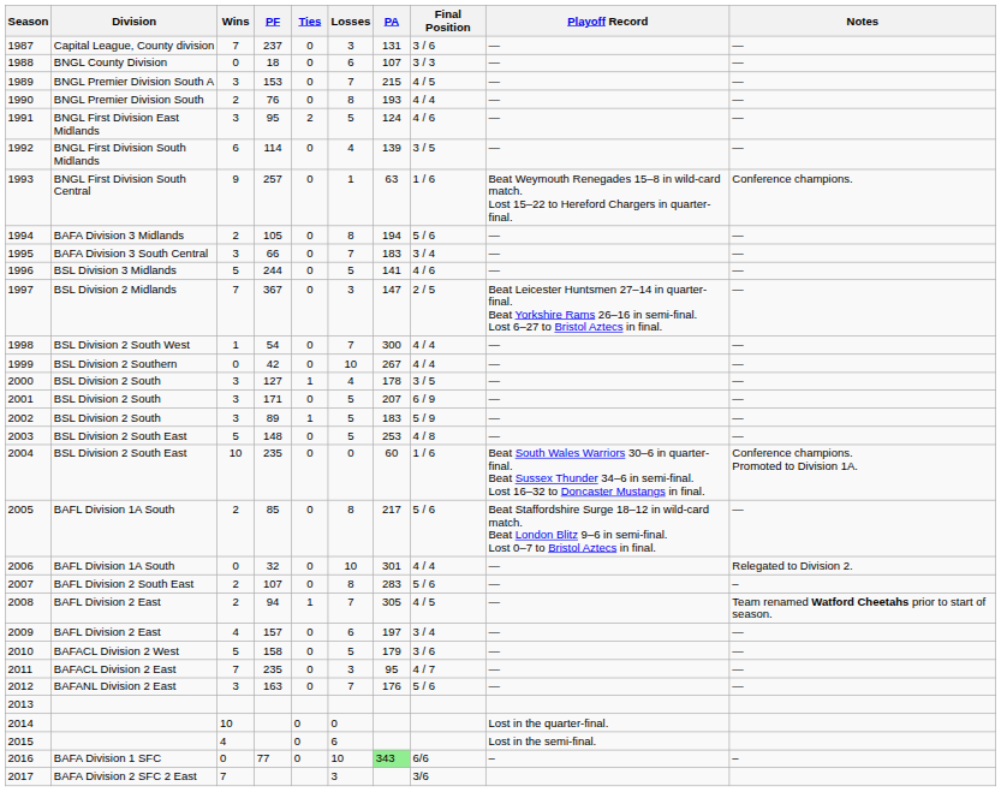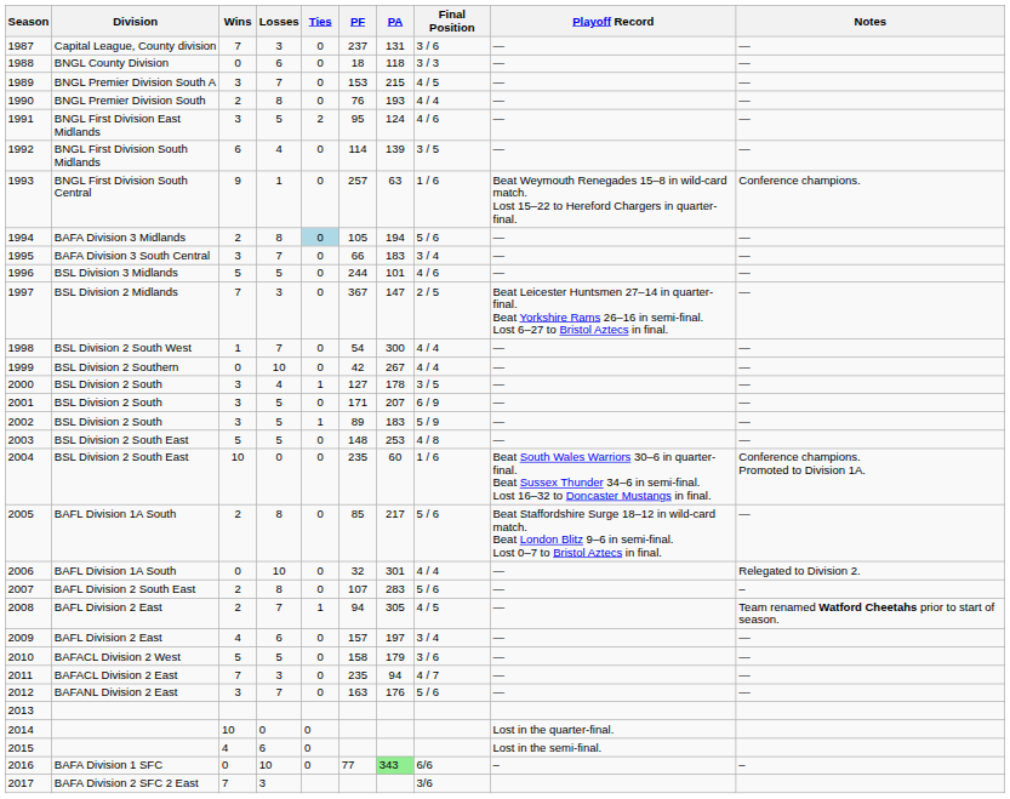columns swapped: Losses <-> PF
1988 | PA: 107 -> 118
1994 | Ties: no background -> lightblue background
1996 | PA: 141 -> 101
2011 | PA: 95 -> 94
